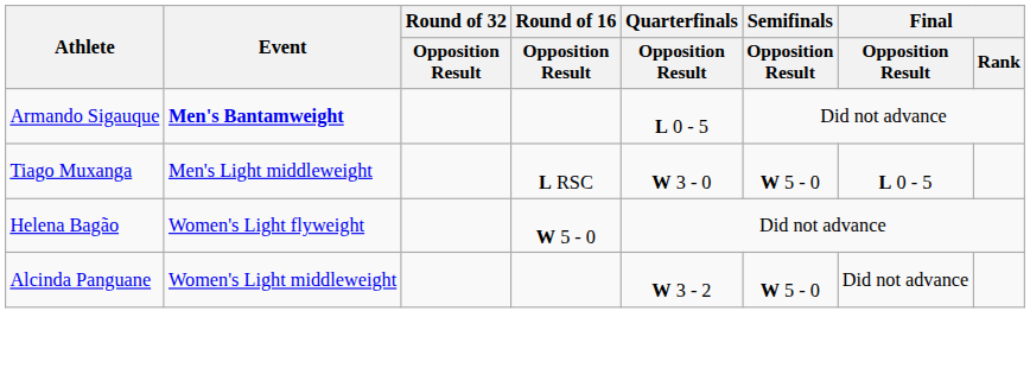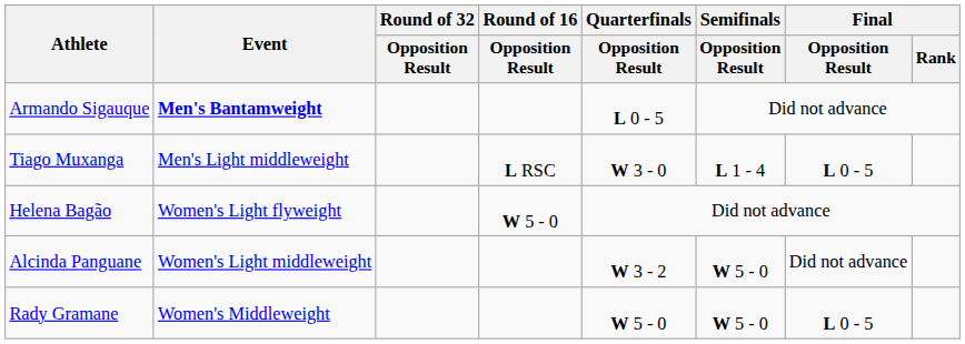Tiago Muxanga | Semifinals / Opposition Result: W 5 - 0 -> L 1 - 4
+ row: Rady Gramane | Women's Middleweight | W 5 - 0 | W 5 - 0 | L 0 - 5
